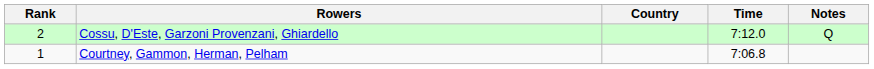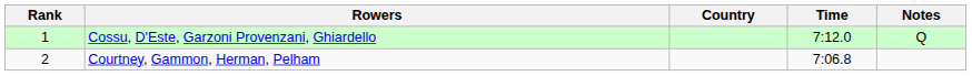Cossu, D'Este, Garzoni Provenzani, Ghiardello | Rank: 2 -> 1
Courtney, Gammon, Herman, Pelham | Rank: 1 -> 2
